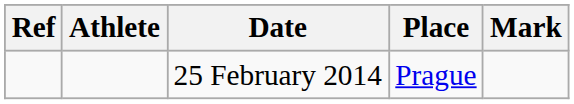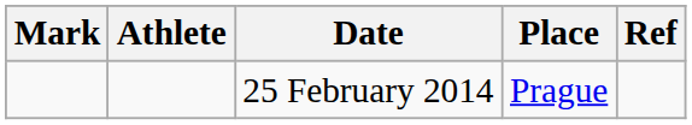columns swapped: Mark <-> Ref
